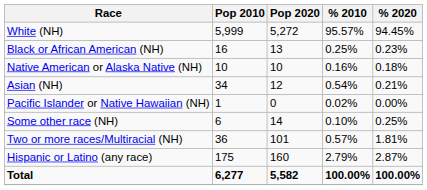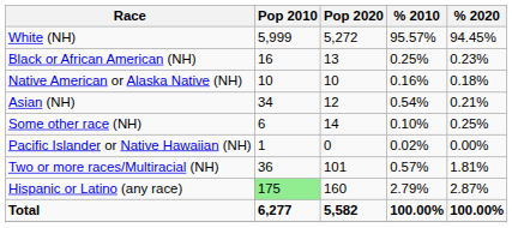rows swapped: Pacific Islander or Native Hawaiian (NH) <-> Some other race (NH)
Hispanic or Latino (any race) | Pop 2010: no background -> lightgreen background
